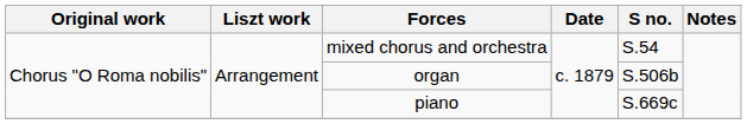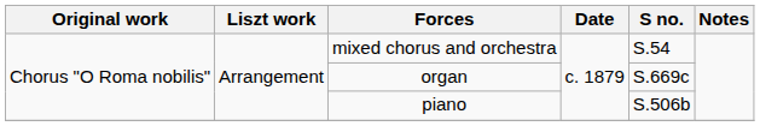organ | S no.: S.506b -> S.669c
piano | S no.: S.669c -> S.506b
